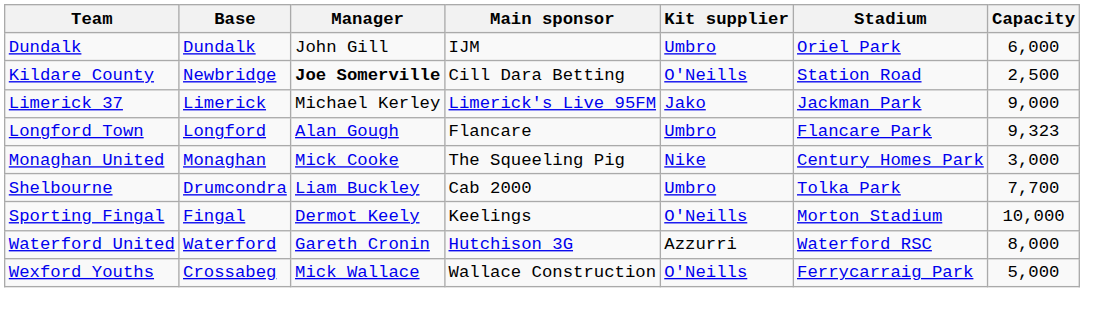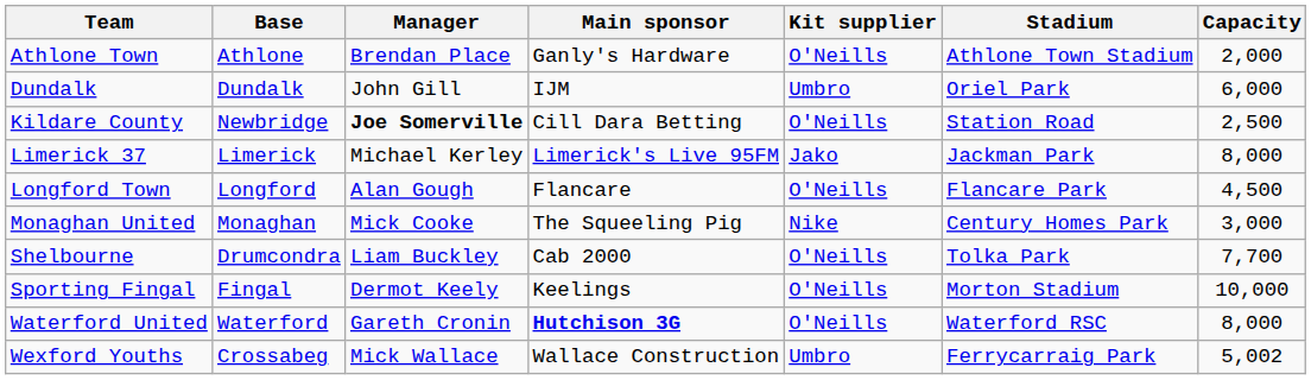+ row: Athlone Town | Athlone | Brendan Place | Ganly's Hardware | O'Neills | Athlone Town Stadium | 2,000
Limerick 37 | Capacity: 9,000 -> 8,000
Longford Town | Kit supplier: Umbro -> O'Neills
Longford Town | Capacity: 9,323 -> 4,500
Shelbourne | Kit supplier: Umbro -> O'Neills
Waterford United | Main sponsor: normal -> bold
Waterford United | Kit supplier: Azzurri -> O'Neills
Wexford Youths | Kit supplier: O'Neills -> Umbro
Wexford Youths | Capacity: 5,000 -> 5,002
